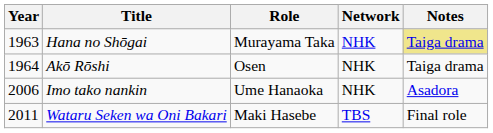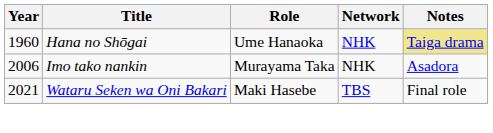Hana no Shōgai | Year: 1963 -> 1960
Hana no Shōgai | Role: Murayama Taka -> Ume Hanaoka
- row: 1964 | Akō Rōshi | Osen | NHK | Taiga drama
Imo tako nankin | Role: Ume Hanaoka -> Murayama Taka
Wataru Seken wa Oni Bakari | Year: 2011 -> 2021
